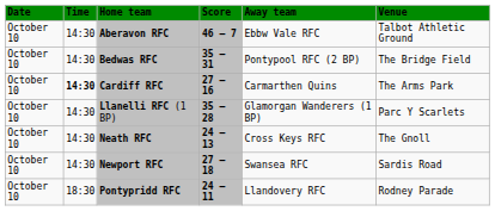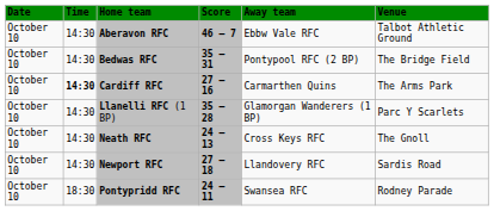Newport RFC | Away team: Swansea RFC -> Llandovery RFC
Pontypridd RFC | Away team: Llandovery RFC -> Swansea RFC
